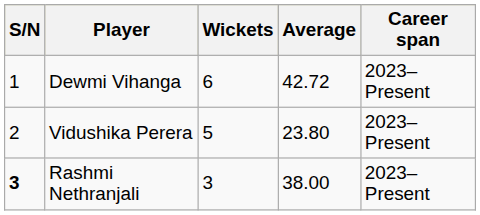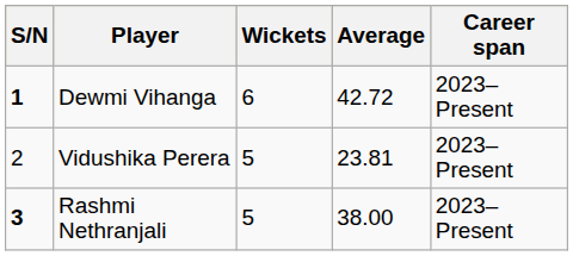Dewmi Vihanga | S/N: normal -> bold
Vidushika Perera | Average: 23.80 -> 23.81
Rashmi Nethranjali | Wickets: 3 -> 5
